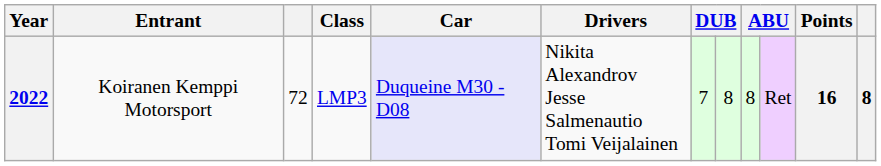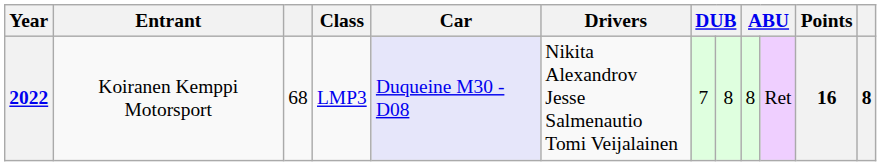2022 | column 3: 72 -> 68
